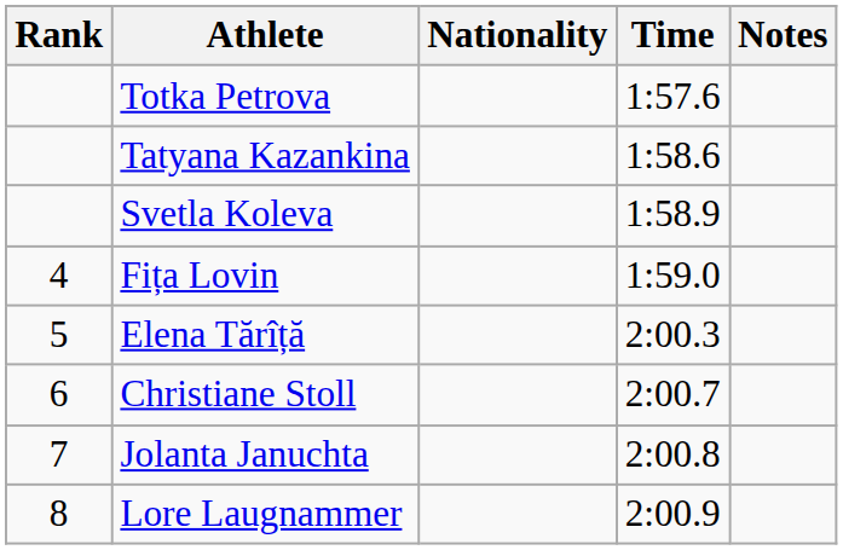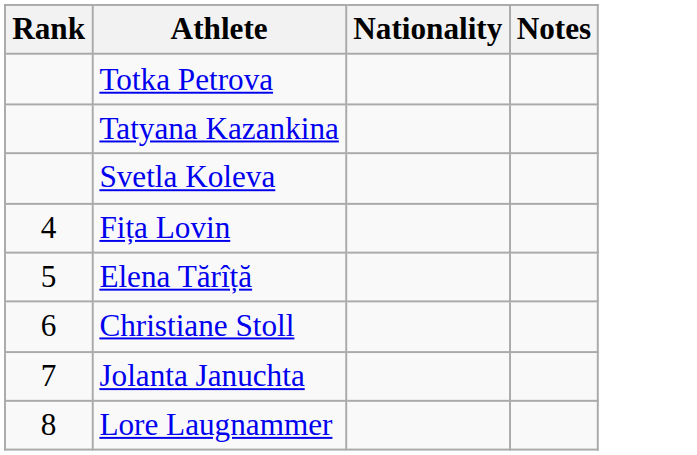- column: Time | 1:57.6 | 1:58.6 | 1:58.9 | 1:59.0 | 2:00.3 | 2:00.7 | 2:00.8 | 2:00.9
